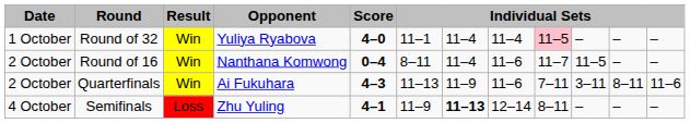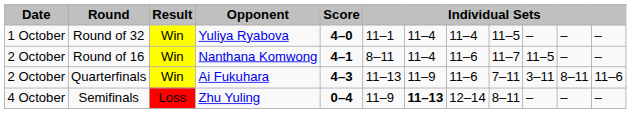Round of 32 | column 9: pink background -> no background
Round of 16 | Score: 0–4 -> 4–1
Semifinals | Score: 4–1 -> 0–4
